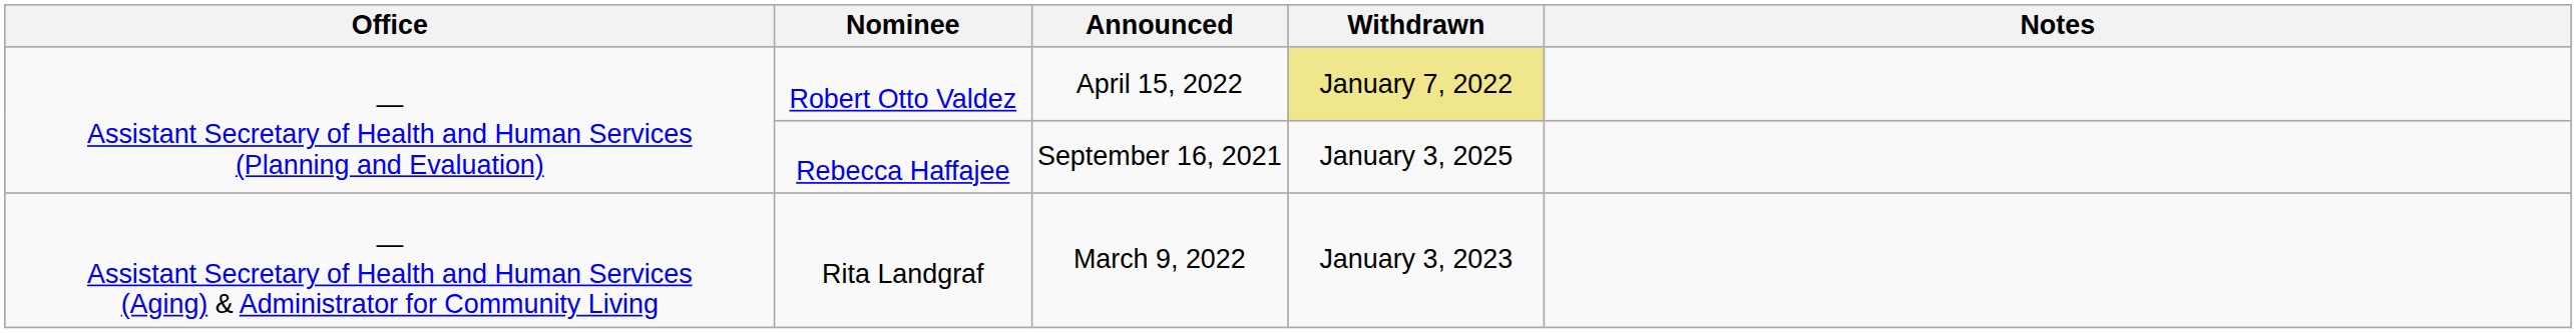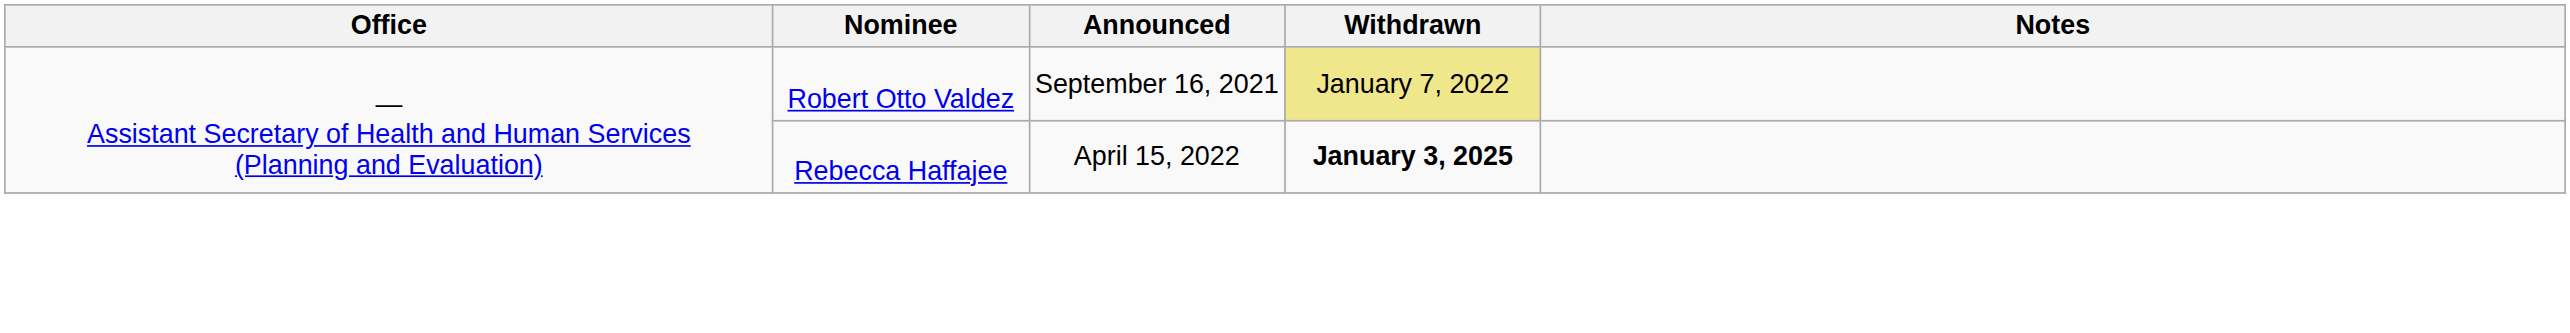Robert Otto Valdez | Announced: April 15, 2022 -> September 16, 2021
Rebecca Haffajee | Announced: September 16, 2021 -> April 15, 2022
Rebecca Haffajee | Withdrawn: normal -> bold
- row: — Assistant Secretary of Health and Human Services (Aging) & Administrator for Community Living | Rita Landgraf | March 9, 2022 | January 3, 2023
